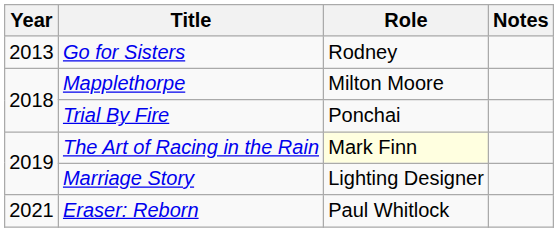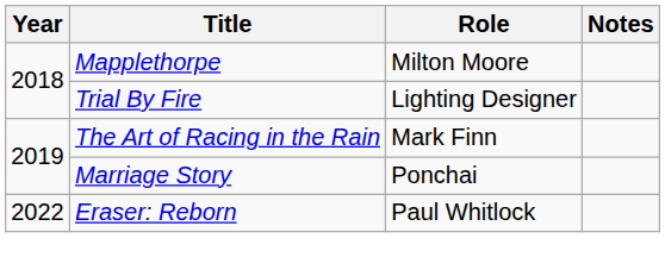- row: 2013 | Go for Sisters | Rodney
Trial By Fire | Role: Ponchai -> Lighting Designer
The Art of Racing in the Rain | Role: lightyellow background -> no background
Marriage Story | Role: Lighting Designer -> Ponchai
Eraser: Reborn | Year: 2021 -> 2022
